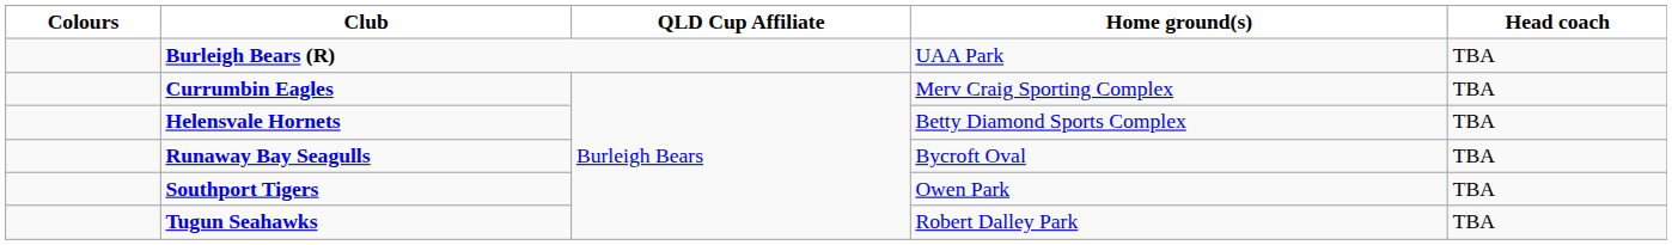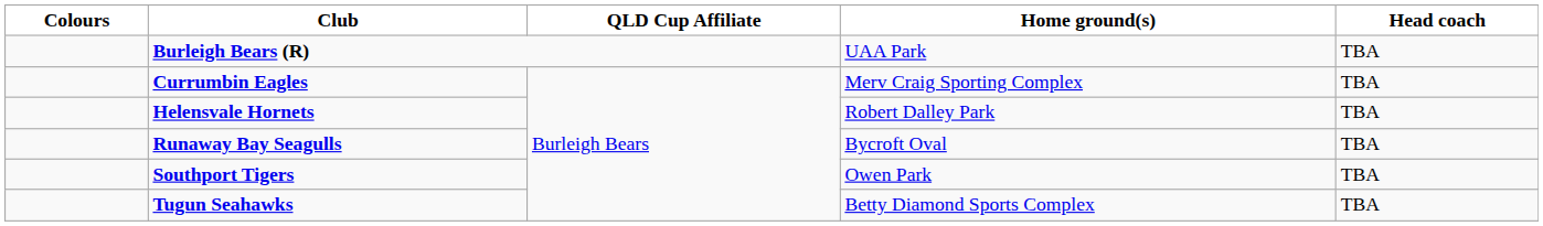Helensvale Hornets | Home ground(s): Betty Diamond Sports Complex -> Robert Dalley Park
Tugun Seahawks | Home ground(s): Robert Dalley Park -> Betty Diamond Sports Complex
